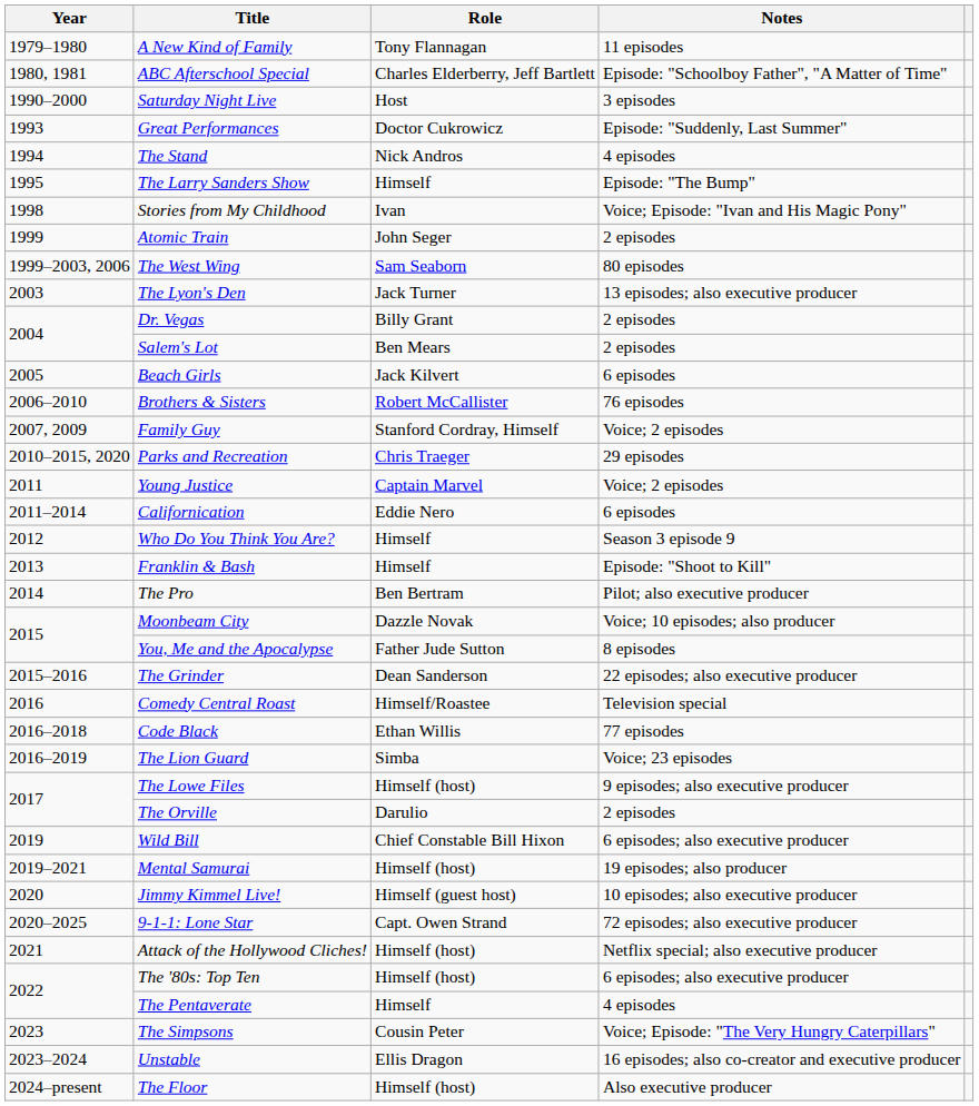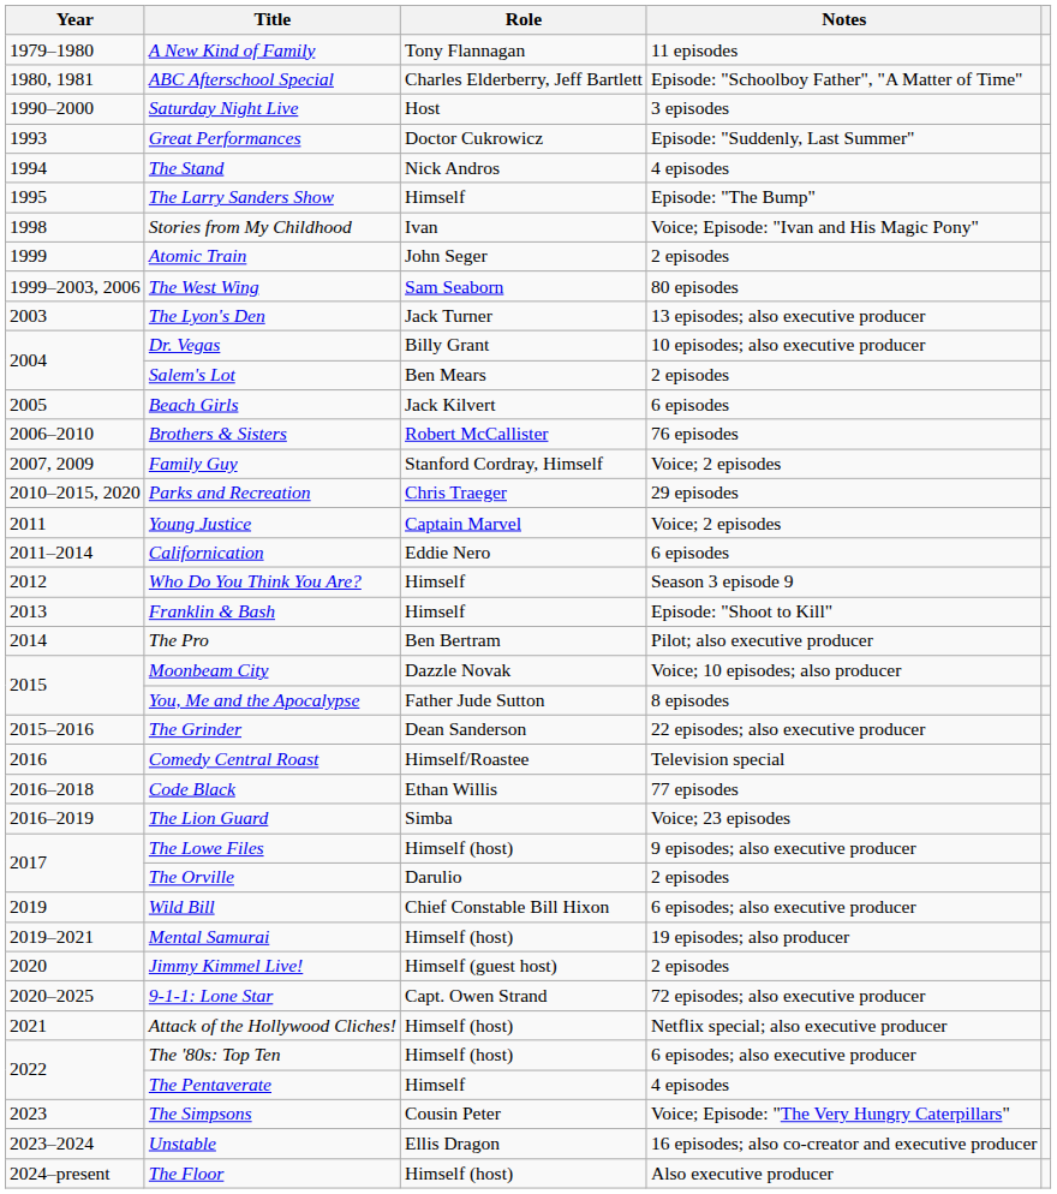Dr. Vegas | Notes: 2 episodes -> 10 episodes; also executive producer
Jimmy Kimmel Live! | Notes: 10 episodes; also executive producer -> 2 episodes
